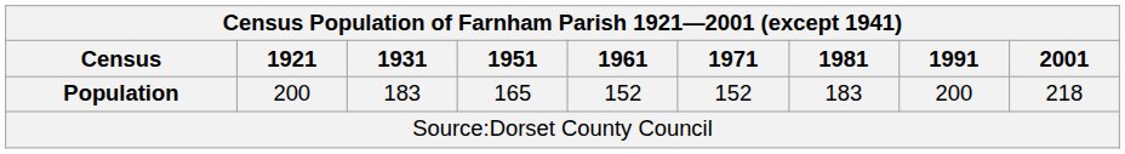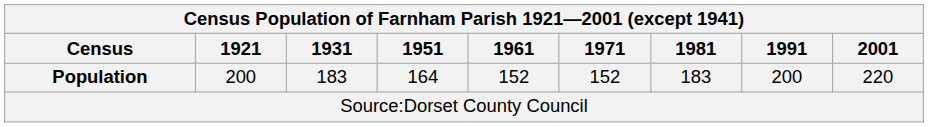Population | 1951: 165 -> 164
Population | 2001: 218 -> 220
